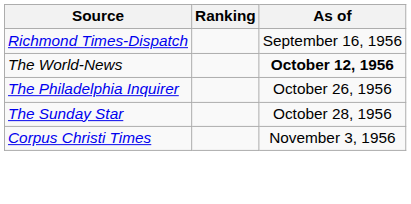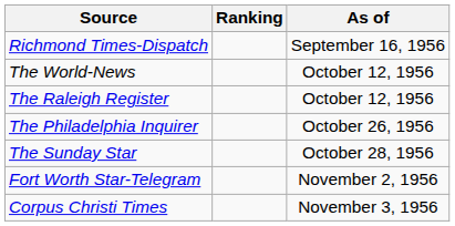The World-News | As of: bold -> normal
+ row: The Raleigh Register | October 12, 1956
+ row: Fort Worth Star-Telegram | November 2, 1956
